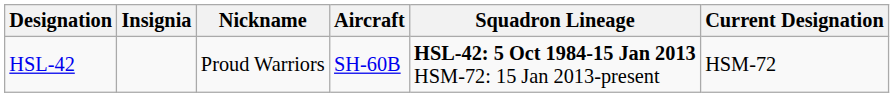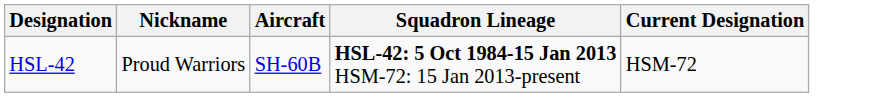- column: Insignia
